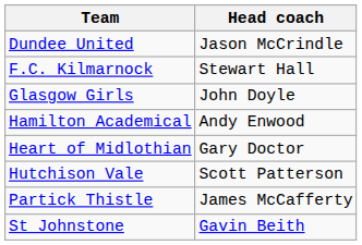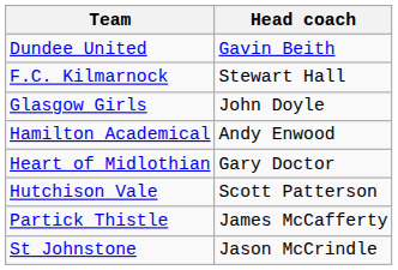Dundee United | Head coach: Jason McCrindle -> Gavin Beith
St Johnstone | Head coach: Gavin Beith -> Jason McCrindle
